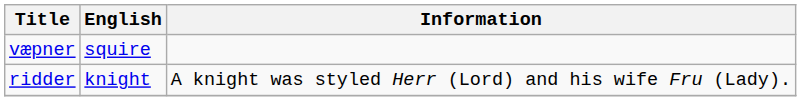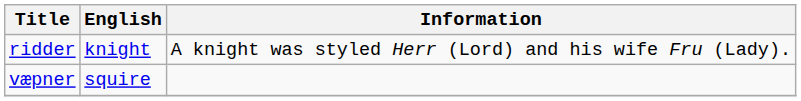rows swapped: ridder <-> væpner
